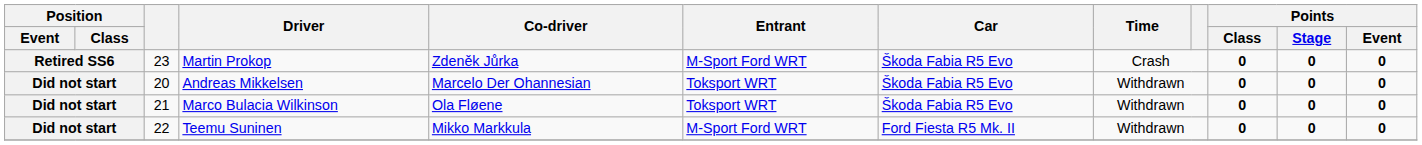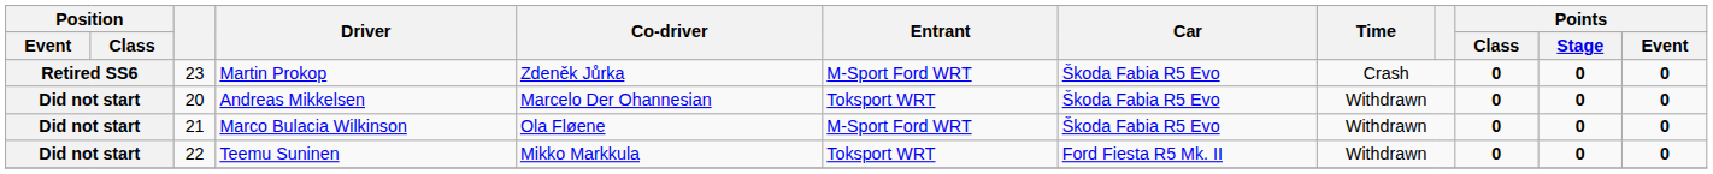Marco Bulacia Wilkinson | Entrant: Toksport WRT -> M-Sport Ford WRT
Teemu Suninen | Entrant: M-Sport Ford WRT -> Toksport WRT
